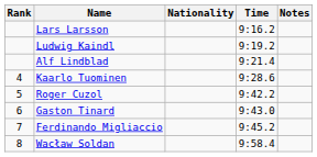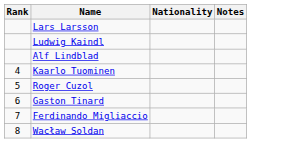- column: Time | 9:16.2 | 9:19.2 | 9:21.4 | 9:28.6 | 9:42.2 | 9:43.0 | 9:45.2 | 9:58.4
